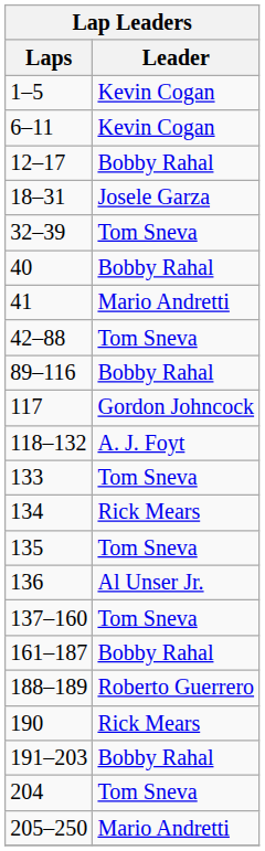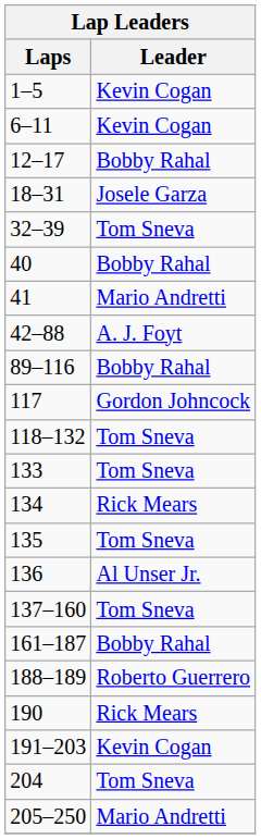42–88 | Leader: Tom Sneva -> A. J. Foyt
118–132 | Leader: A. J. Foyt -> Tom Sneva
191–203 | Leader: Bobby Rahal -> Kevin Cogan
